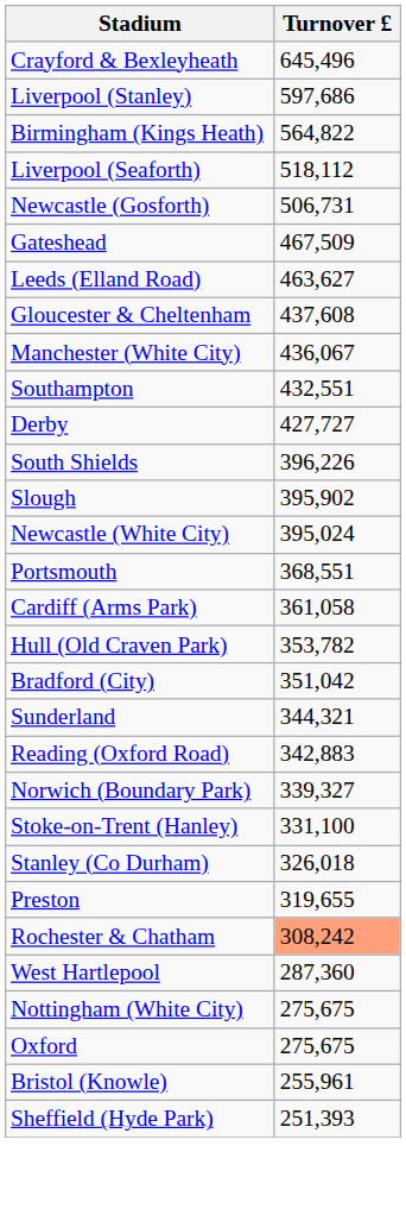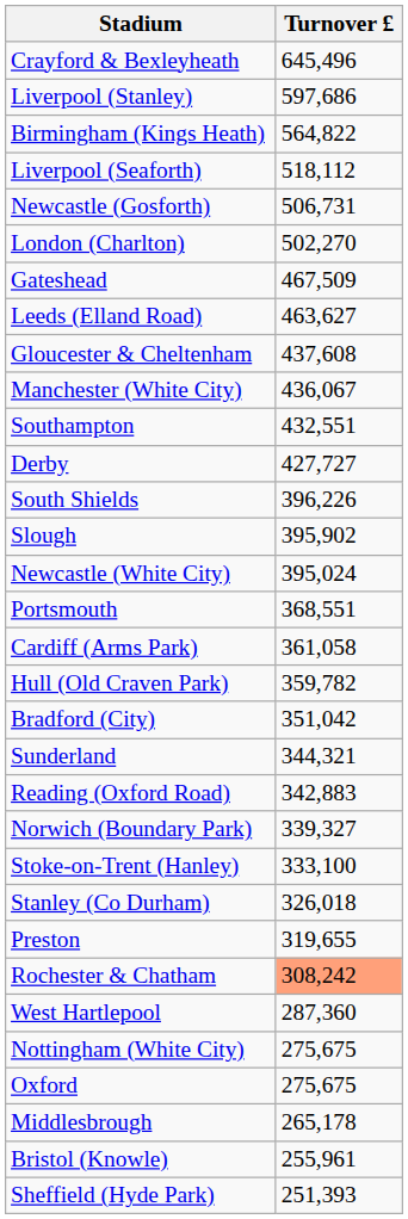+ row: London (Charlton) | 502,270
Hull (Old Craven Park) | Turnover £: 353,782 -> 359,782
Stoke-on-Trent (Hanley) | Turnover £: 331,100 -> 333,100
+ row: Middlesbrough | 265,178
